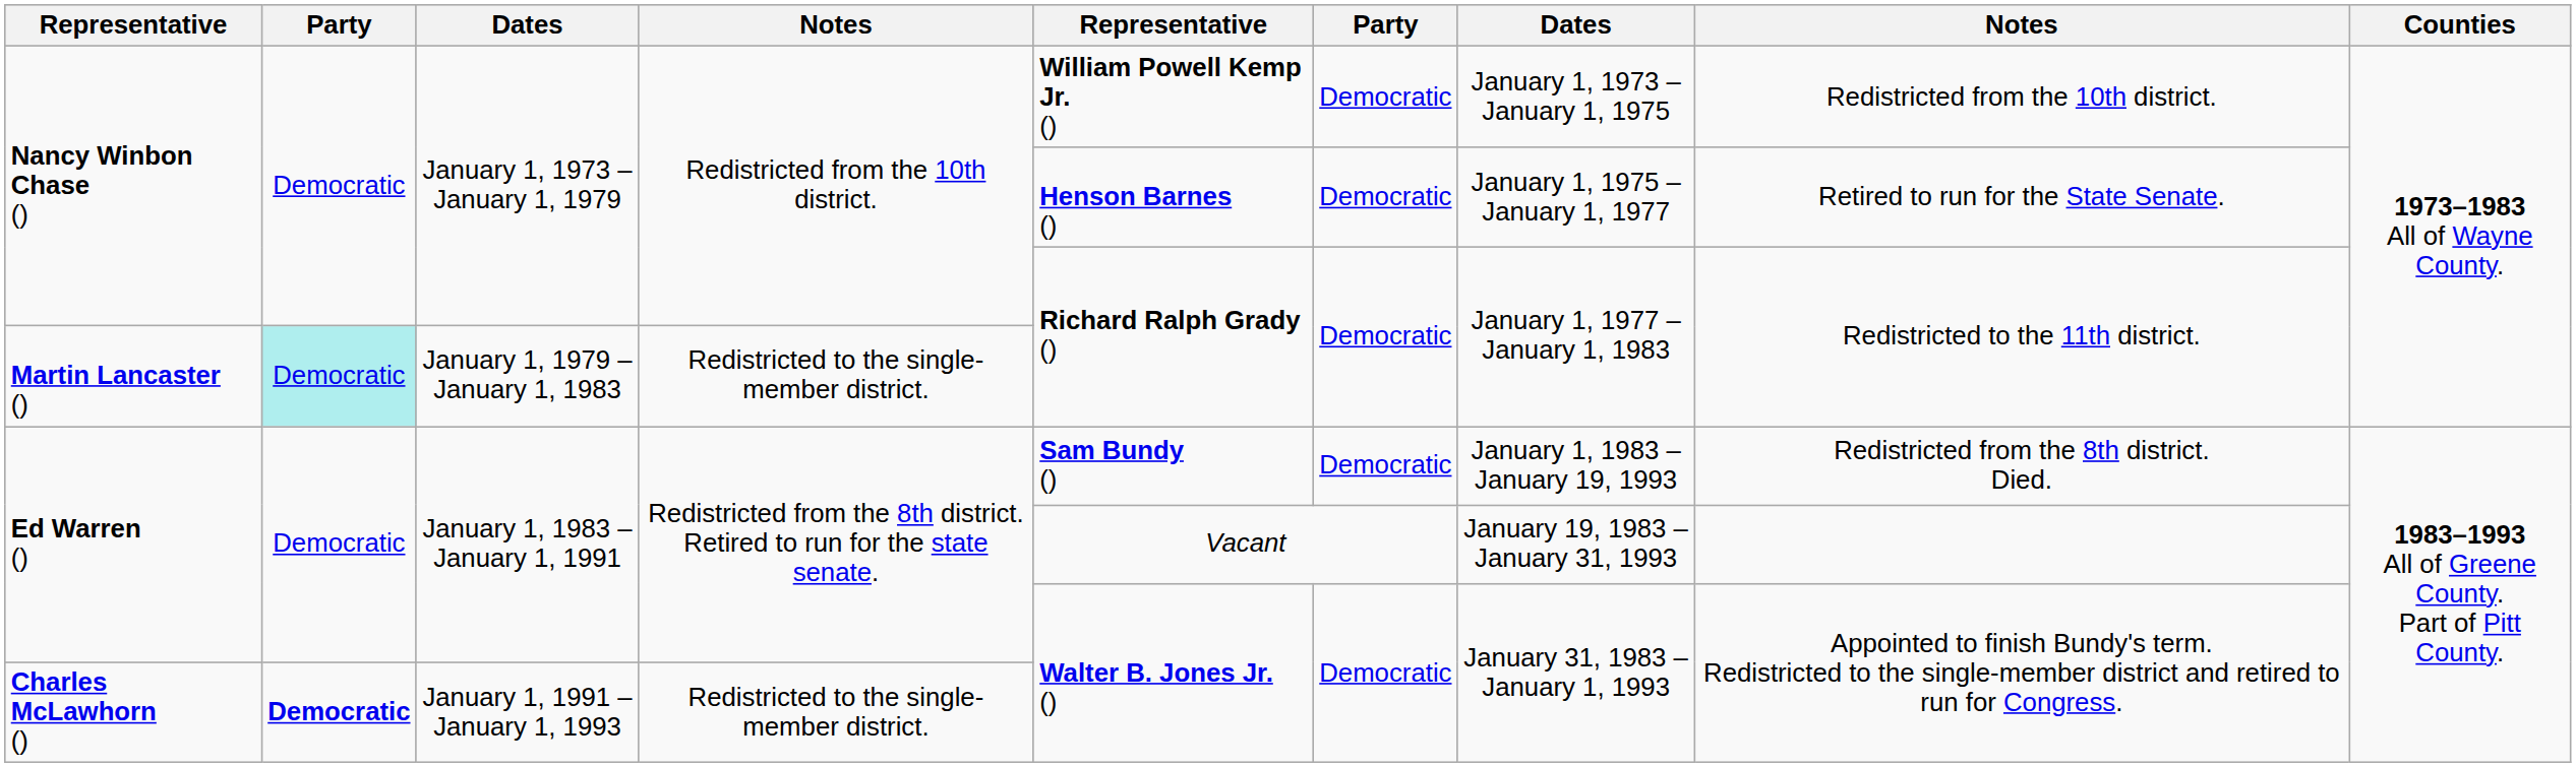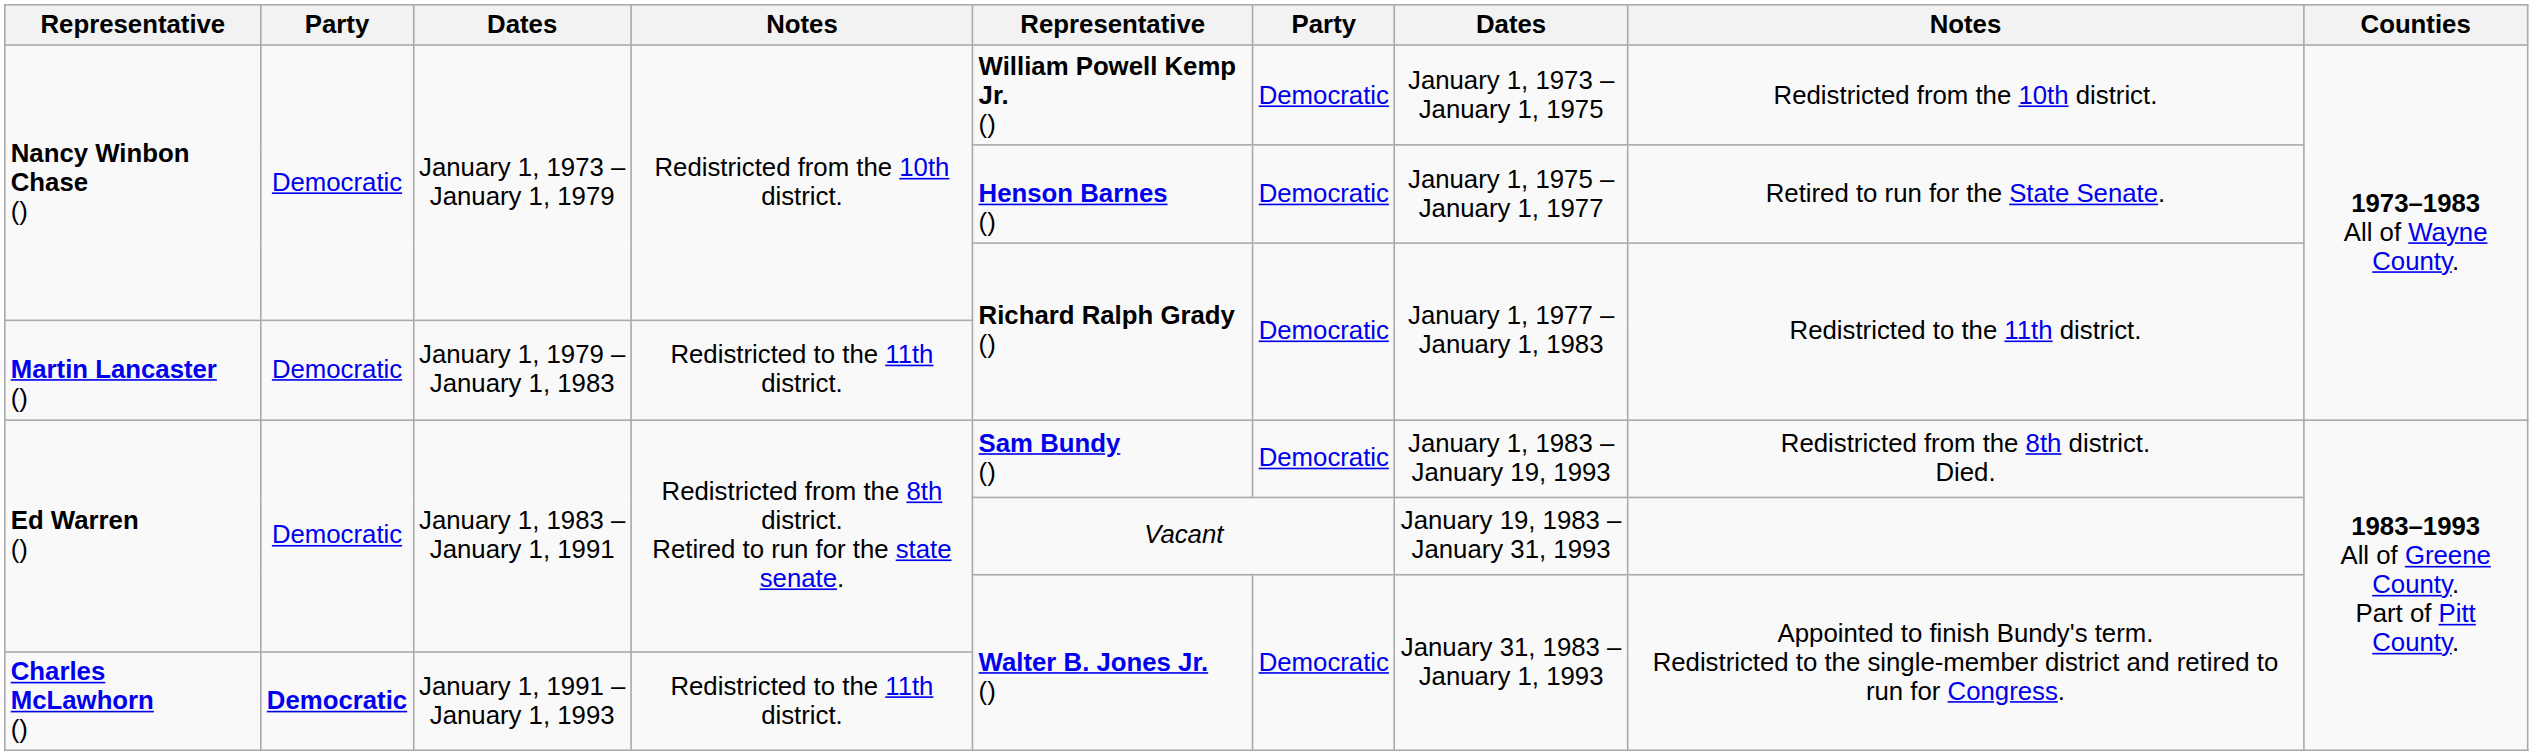Martin Lancaster () | column 2: paleturquoise background -> no background
Martin Lancaster () | column 4: Redistricted to the single-member district. -> Redistricted to the 11th district.
Charles McLawhorn () | column 4: Redistricted to the single-member district. -> Redistricted to the 11th district.
